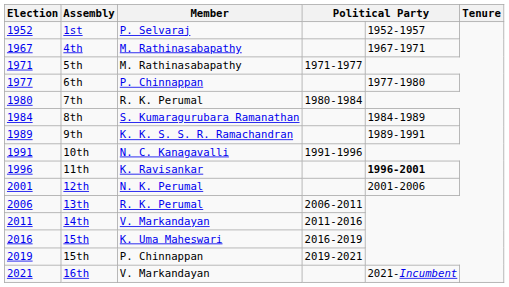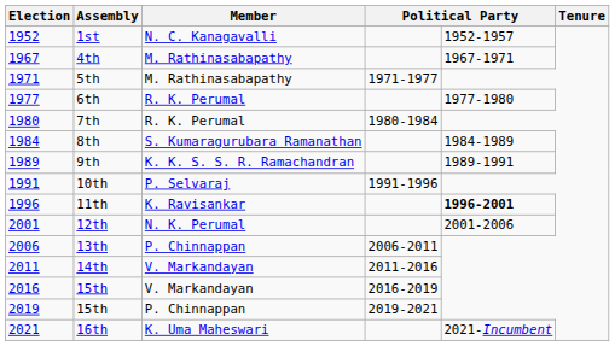1st | Member: P. Selvaraj -> N. C. Kanagavalli
6th | Member: P. Chinnappan -> R. K. Perumal
10th | Member: N. C. Kanagavalli -> P. Selvaraj
13th | Member: R. K. Perumal -> P. Chinnappan
2016 / 15th | Member: K. Uma Maheswari -> V. Markandayan
16th | Member: V. Markandayan -> K. Uma Maheswari
